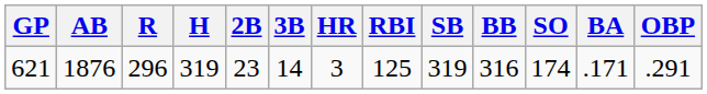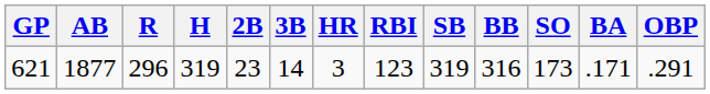621 | AB: 1876 -> 1877
621 | RBI: 125 -> 123
621 | SO: 174 -> 173
